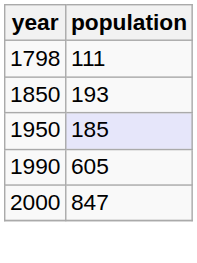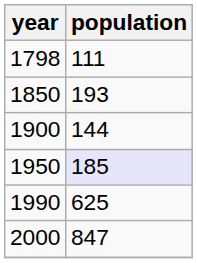+ row: 1900 | 144
1990 | population: 605 -> 625
